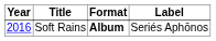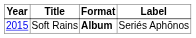Soft Rains | Year: 2016 -> 2015
